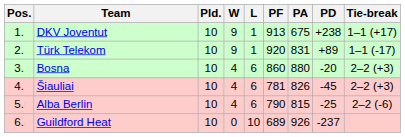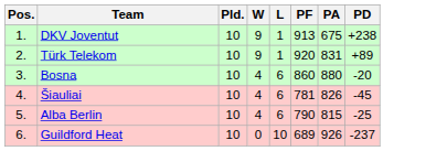- column: Tie-break | 1–1 (+17) | 1–1 (-17) | 2–2 (+3) | 2–2 (+3) | 2–2 (-6)
